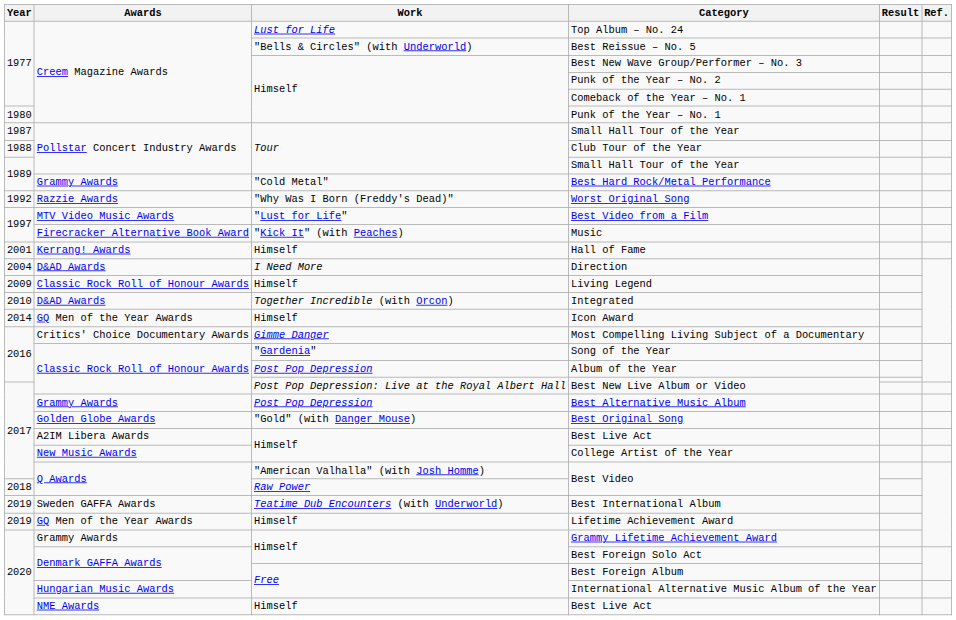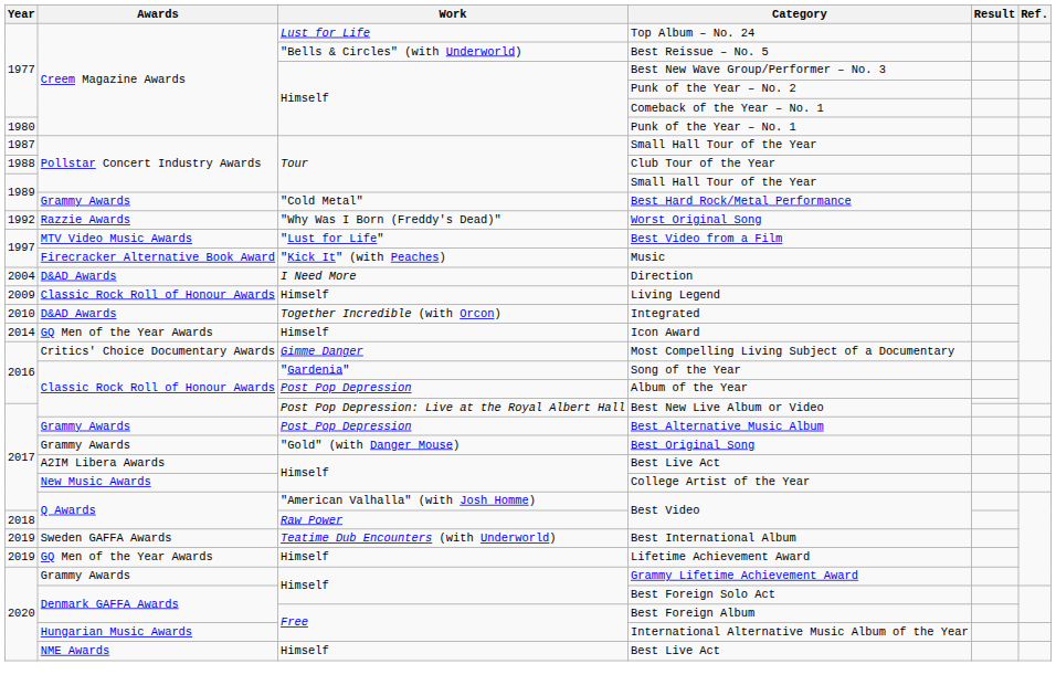- row: 2001 | Kerrang! Awards | Himself | Hall of Fame
Best Original Song | Awards: Golden Globe Awards -> Grammy Awards
